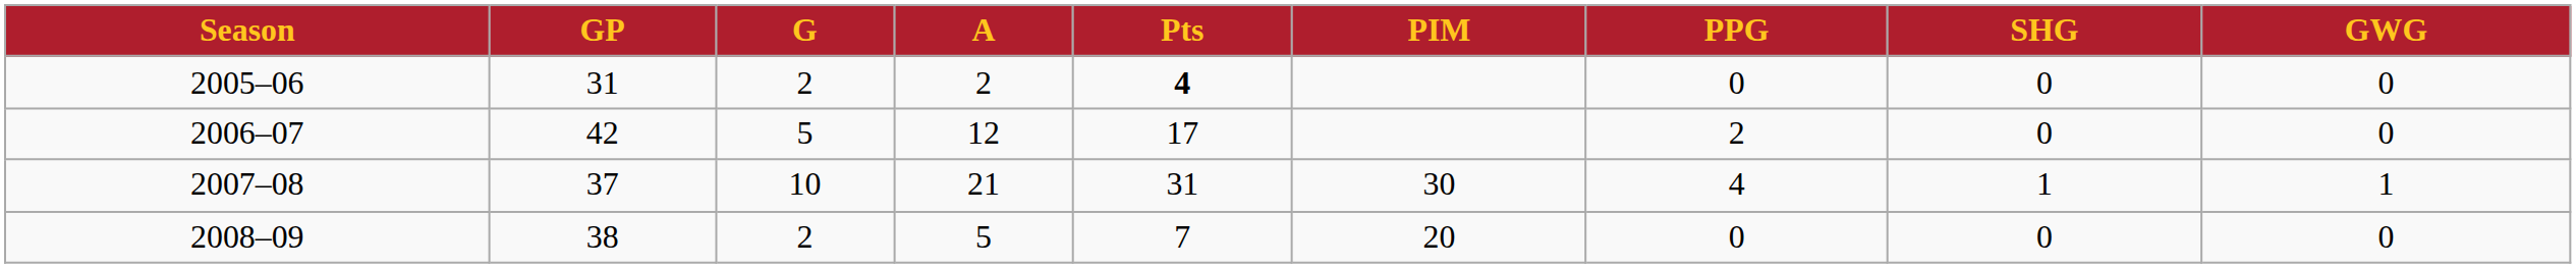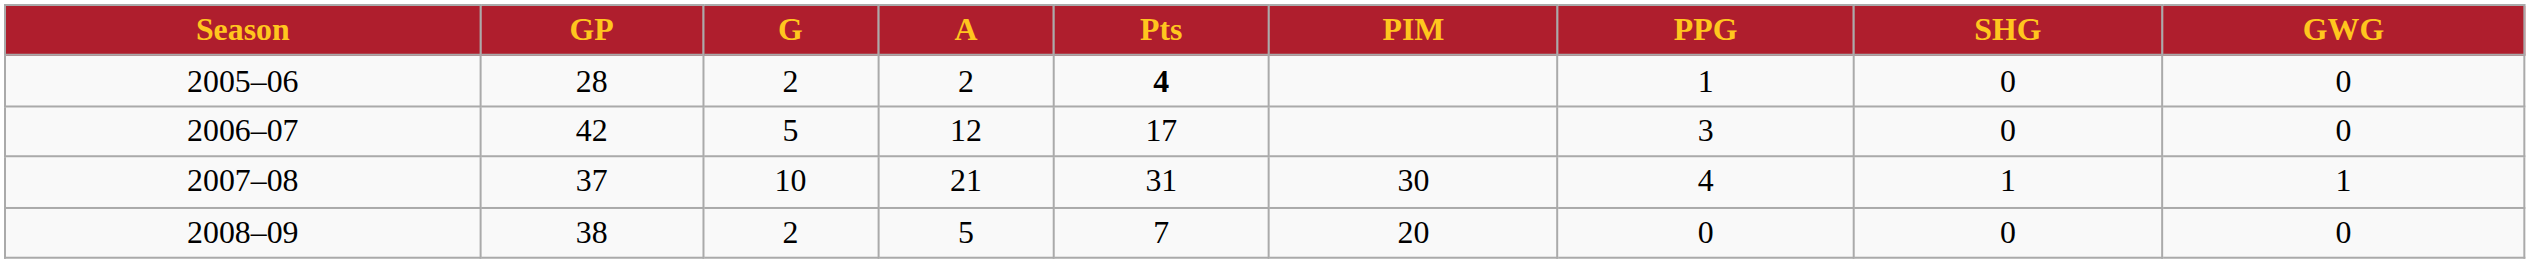2005–06 | GP: 31 -> 28
2005–06 | PPG: 0 -> 1
2006–07 | PPG: 2 -> 3
